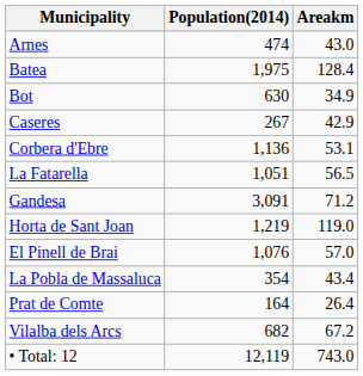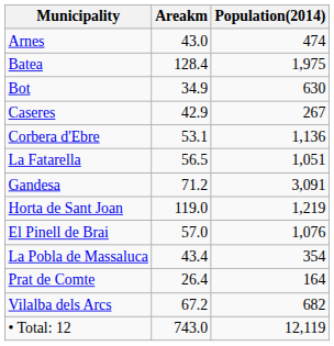columns swapped: Population(2014) <-> Areakm
